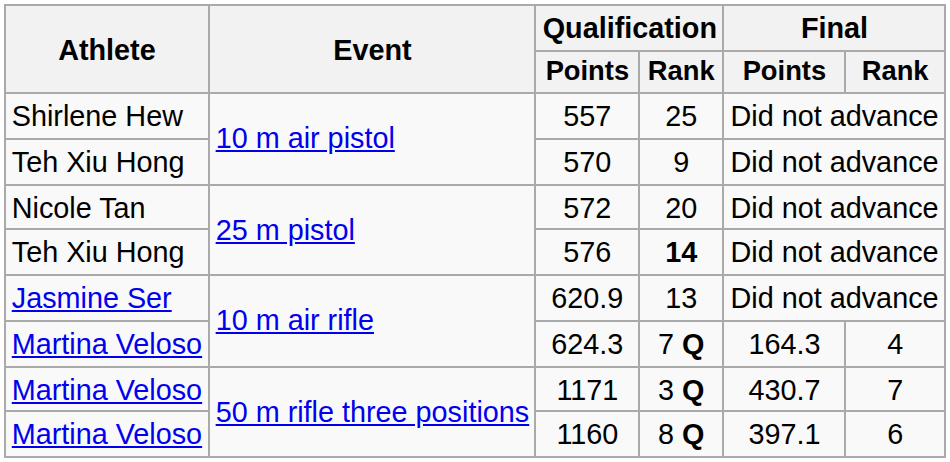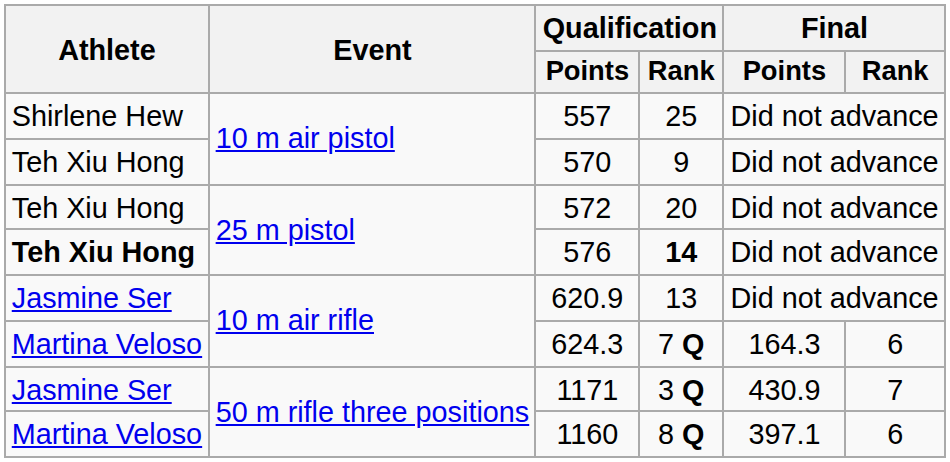572 | Athlete: Nicole Tan -> Teh Xiu Hong
576 | Athlete: normal -> bold
624.3 | Final / Rank: 4 -> 6
1171 | Athlete: Martina Veloso -> Jasmine Ser
1171 | Final / Points: 430.7 -> 430.9
